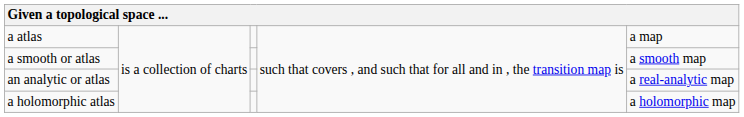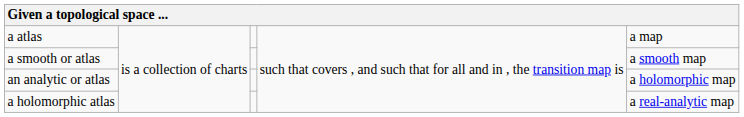an analytic or atlas | column 5: a real-analytic map -> a holomorphic map
a holomorphic atlas | column 5: a holomorphic map -> a real-analytic map
